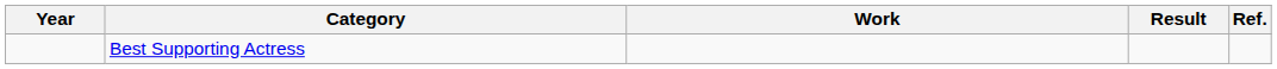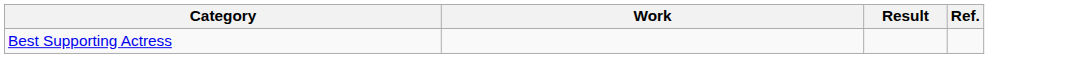- column: Year
